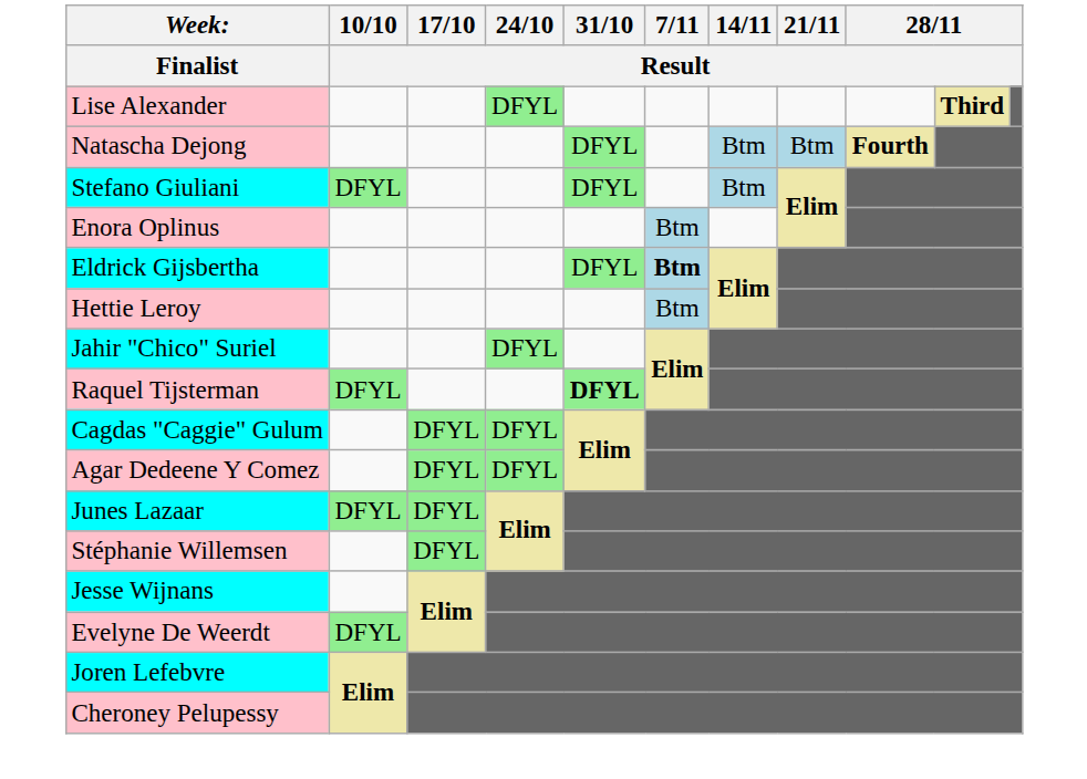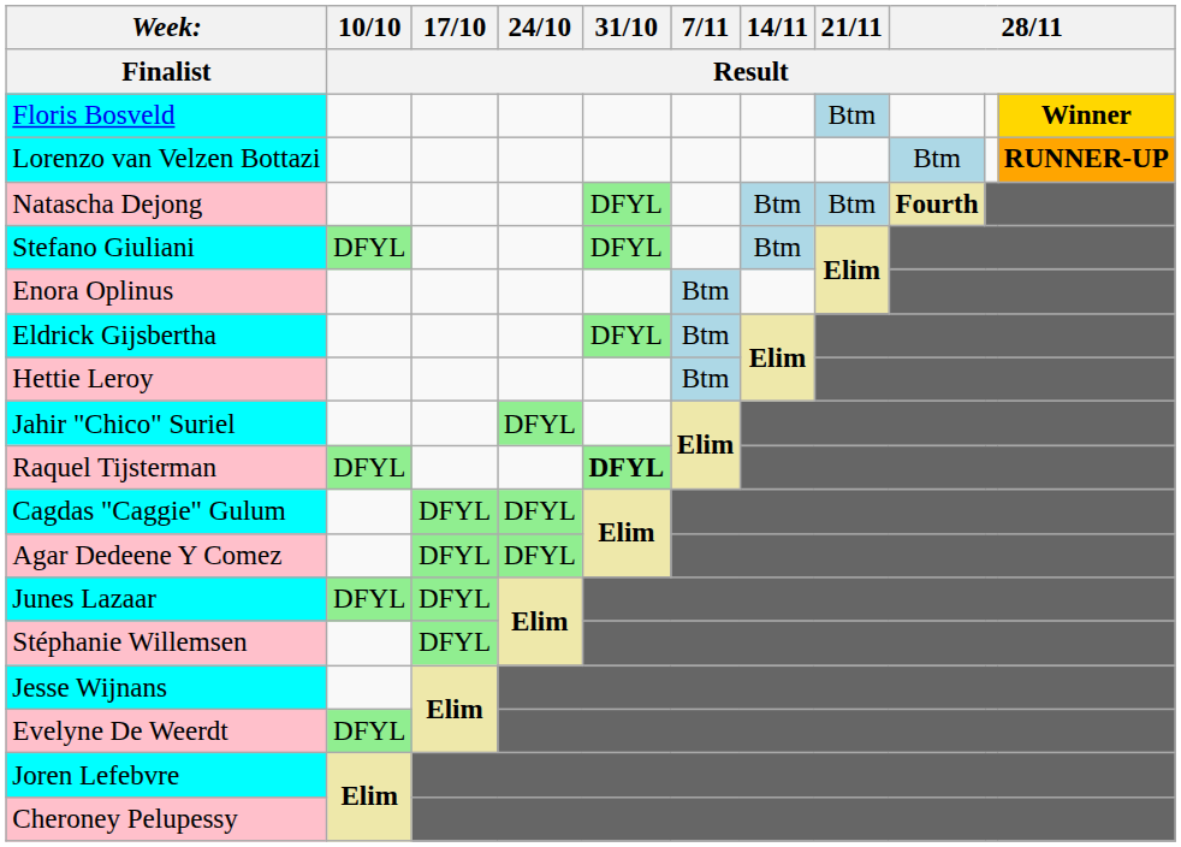+ row: Floris Bosveld | Btm | Winner
+ row: Lorenzo van Velzen Bottazi | Btm | RUNNER-UP
- row: Lise Alexander | DFYL | Third
Eldrick Gijsbertha | 7/11 / Result: bold -> normal
